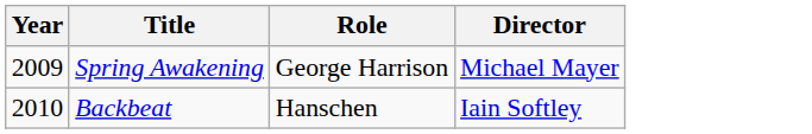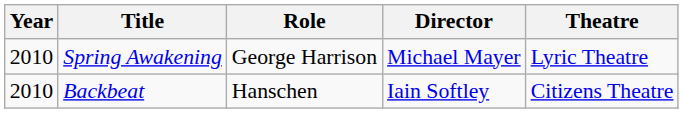+ column: Theatre | Lyric Theatre | Citizens Theatre
Spring Awakening | Year: 2009 -> 2010
